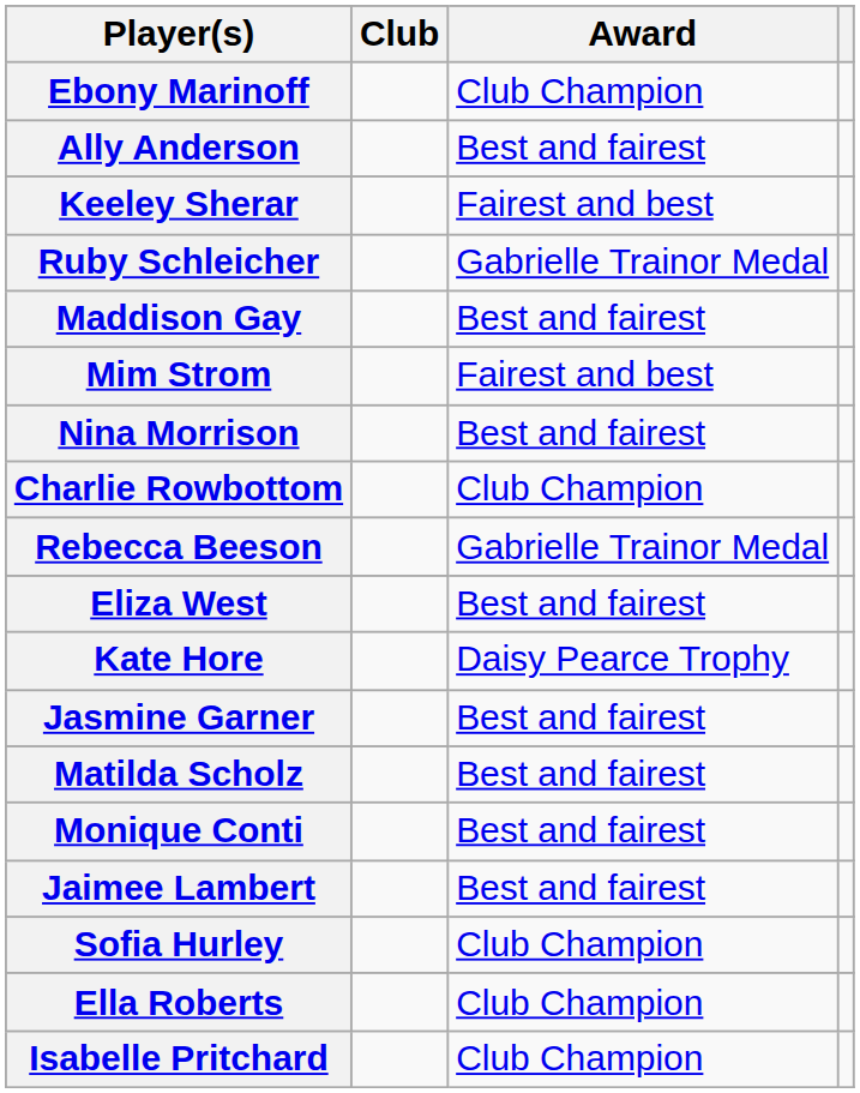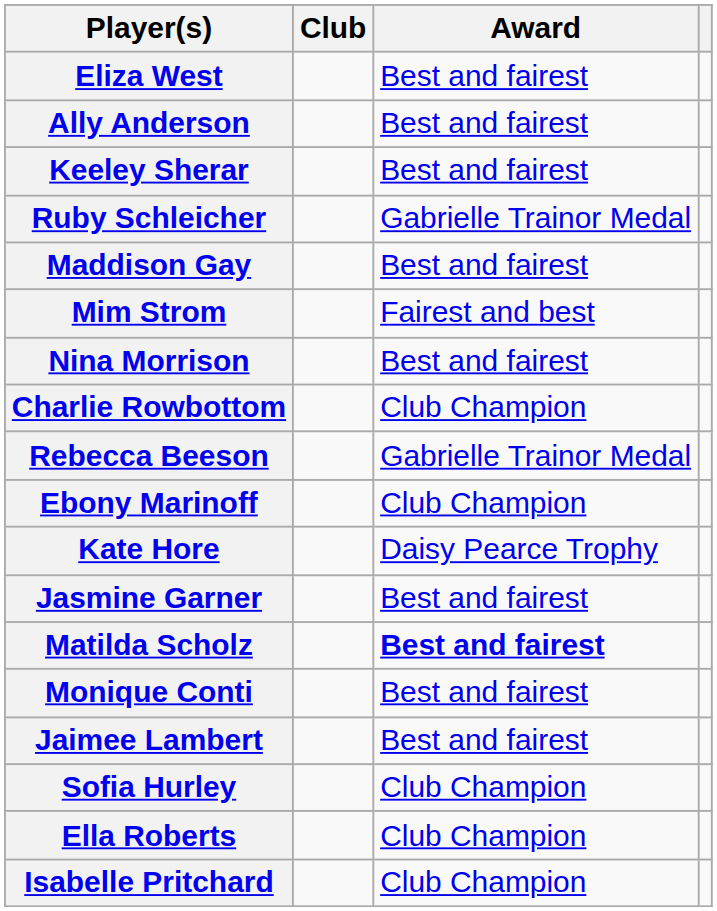rows swapped: Ebony Marinoff <-> Eliza West
Keeley Sherar | Award: Fairest and best -> Best and fairest
Matilda Scholz | Award: normal -> bold
